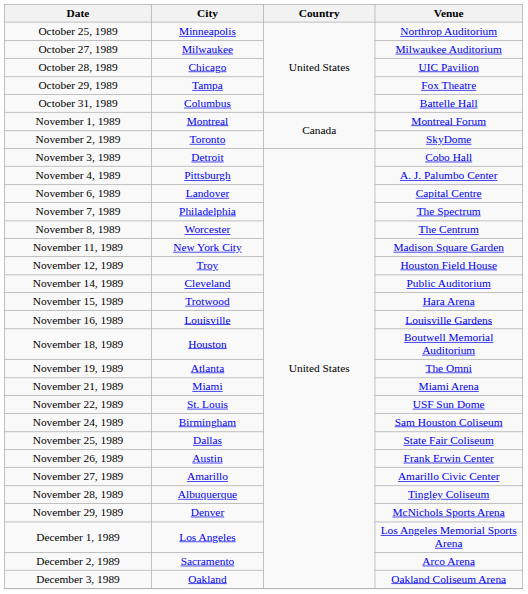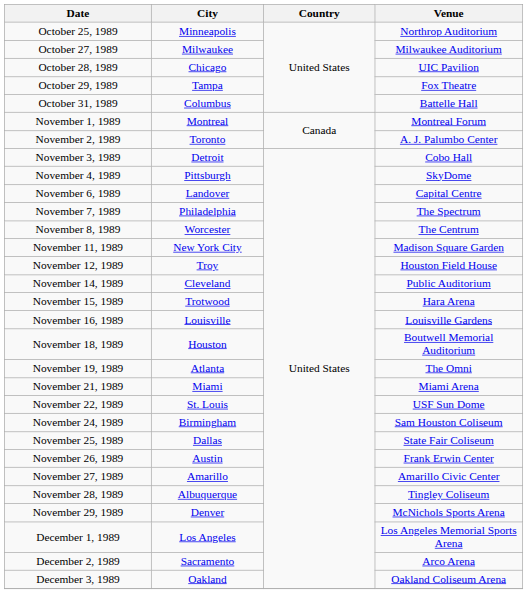November 2, 1989 | Venue: SkyDome -> A. J. Palumbo Center
November 4, 1989 | Venue: A. J. Palumbo Center -> SkyDome
